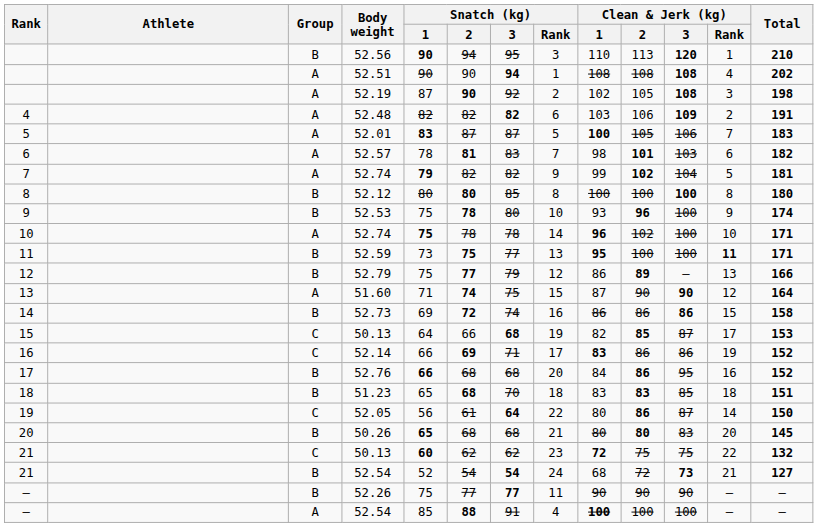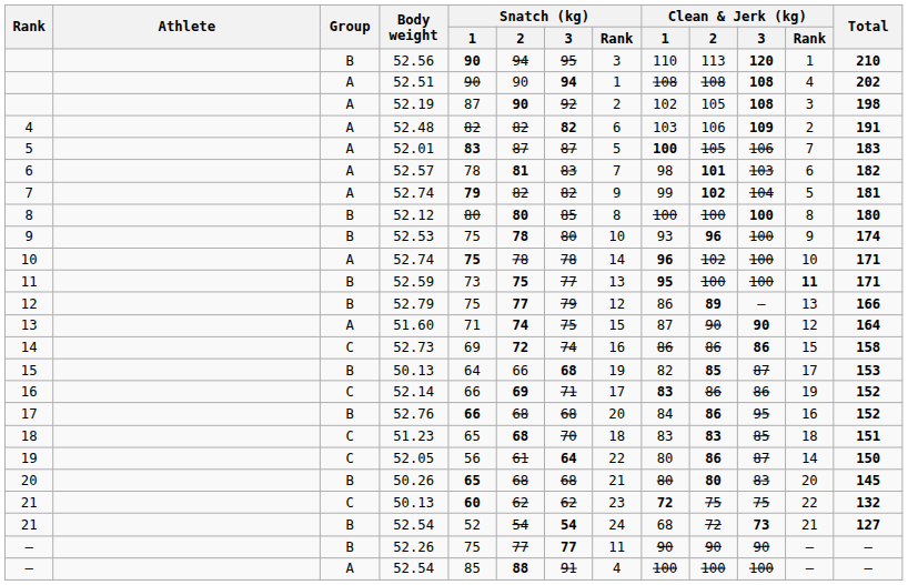52.73 | Group: B -> C
15 / 50.13 | Group: C -> B
51.23 | Group: B -> C
— / 52.54 | Clean & Jerk (kg) / 1: bold -> normal
